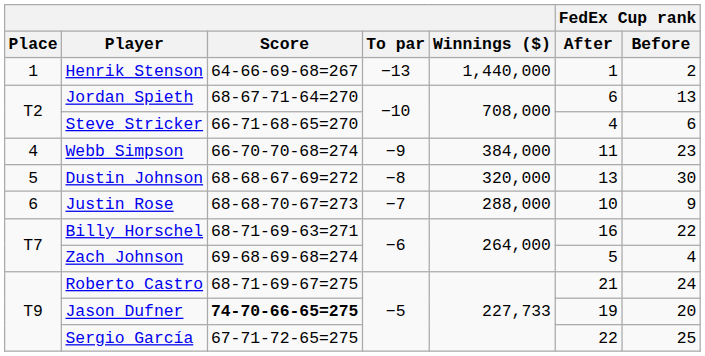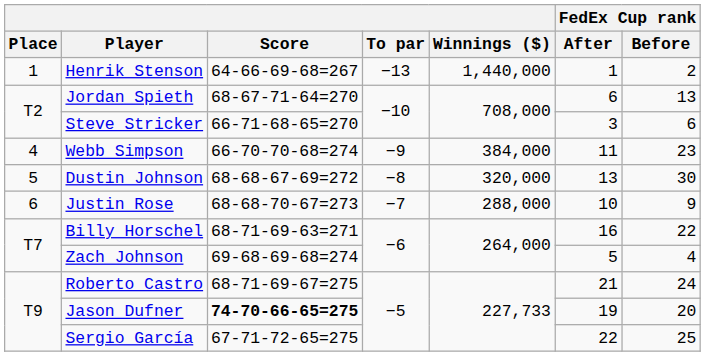Steve Stricker | FedEx Cup rank / After: 4 -> 3
